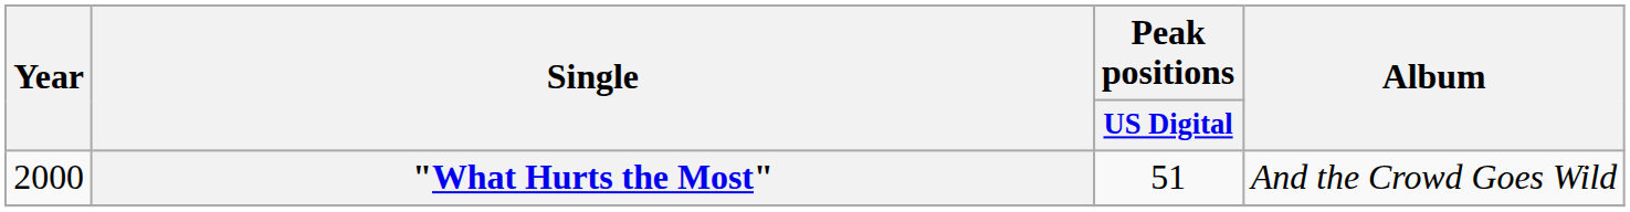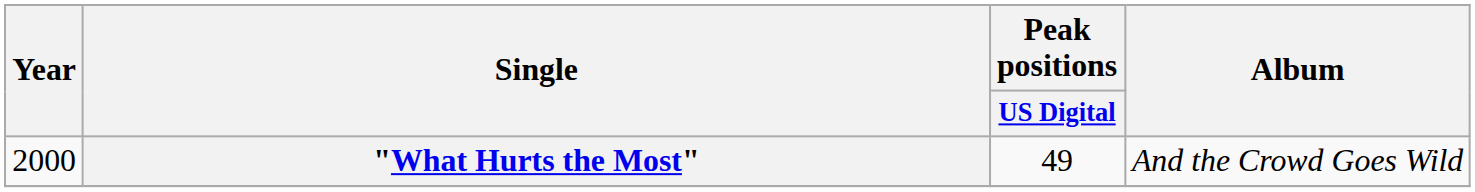"What Hurts the Most" | Peak positions / US Digital: 51 -> 49
